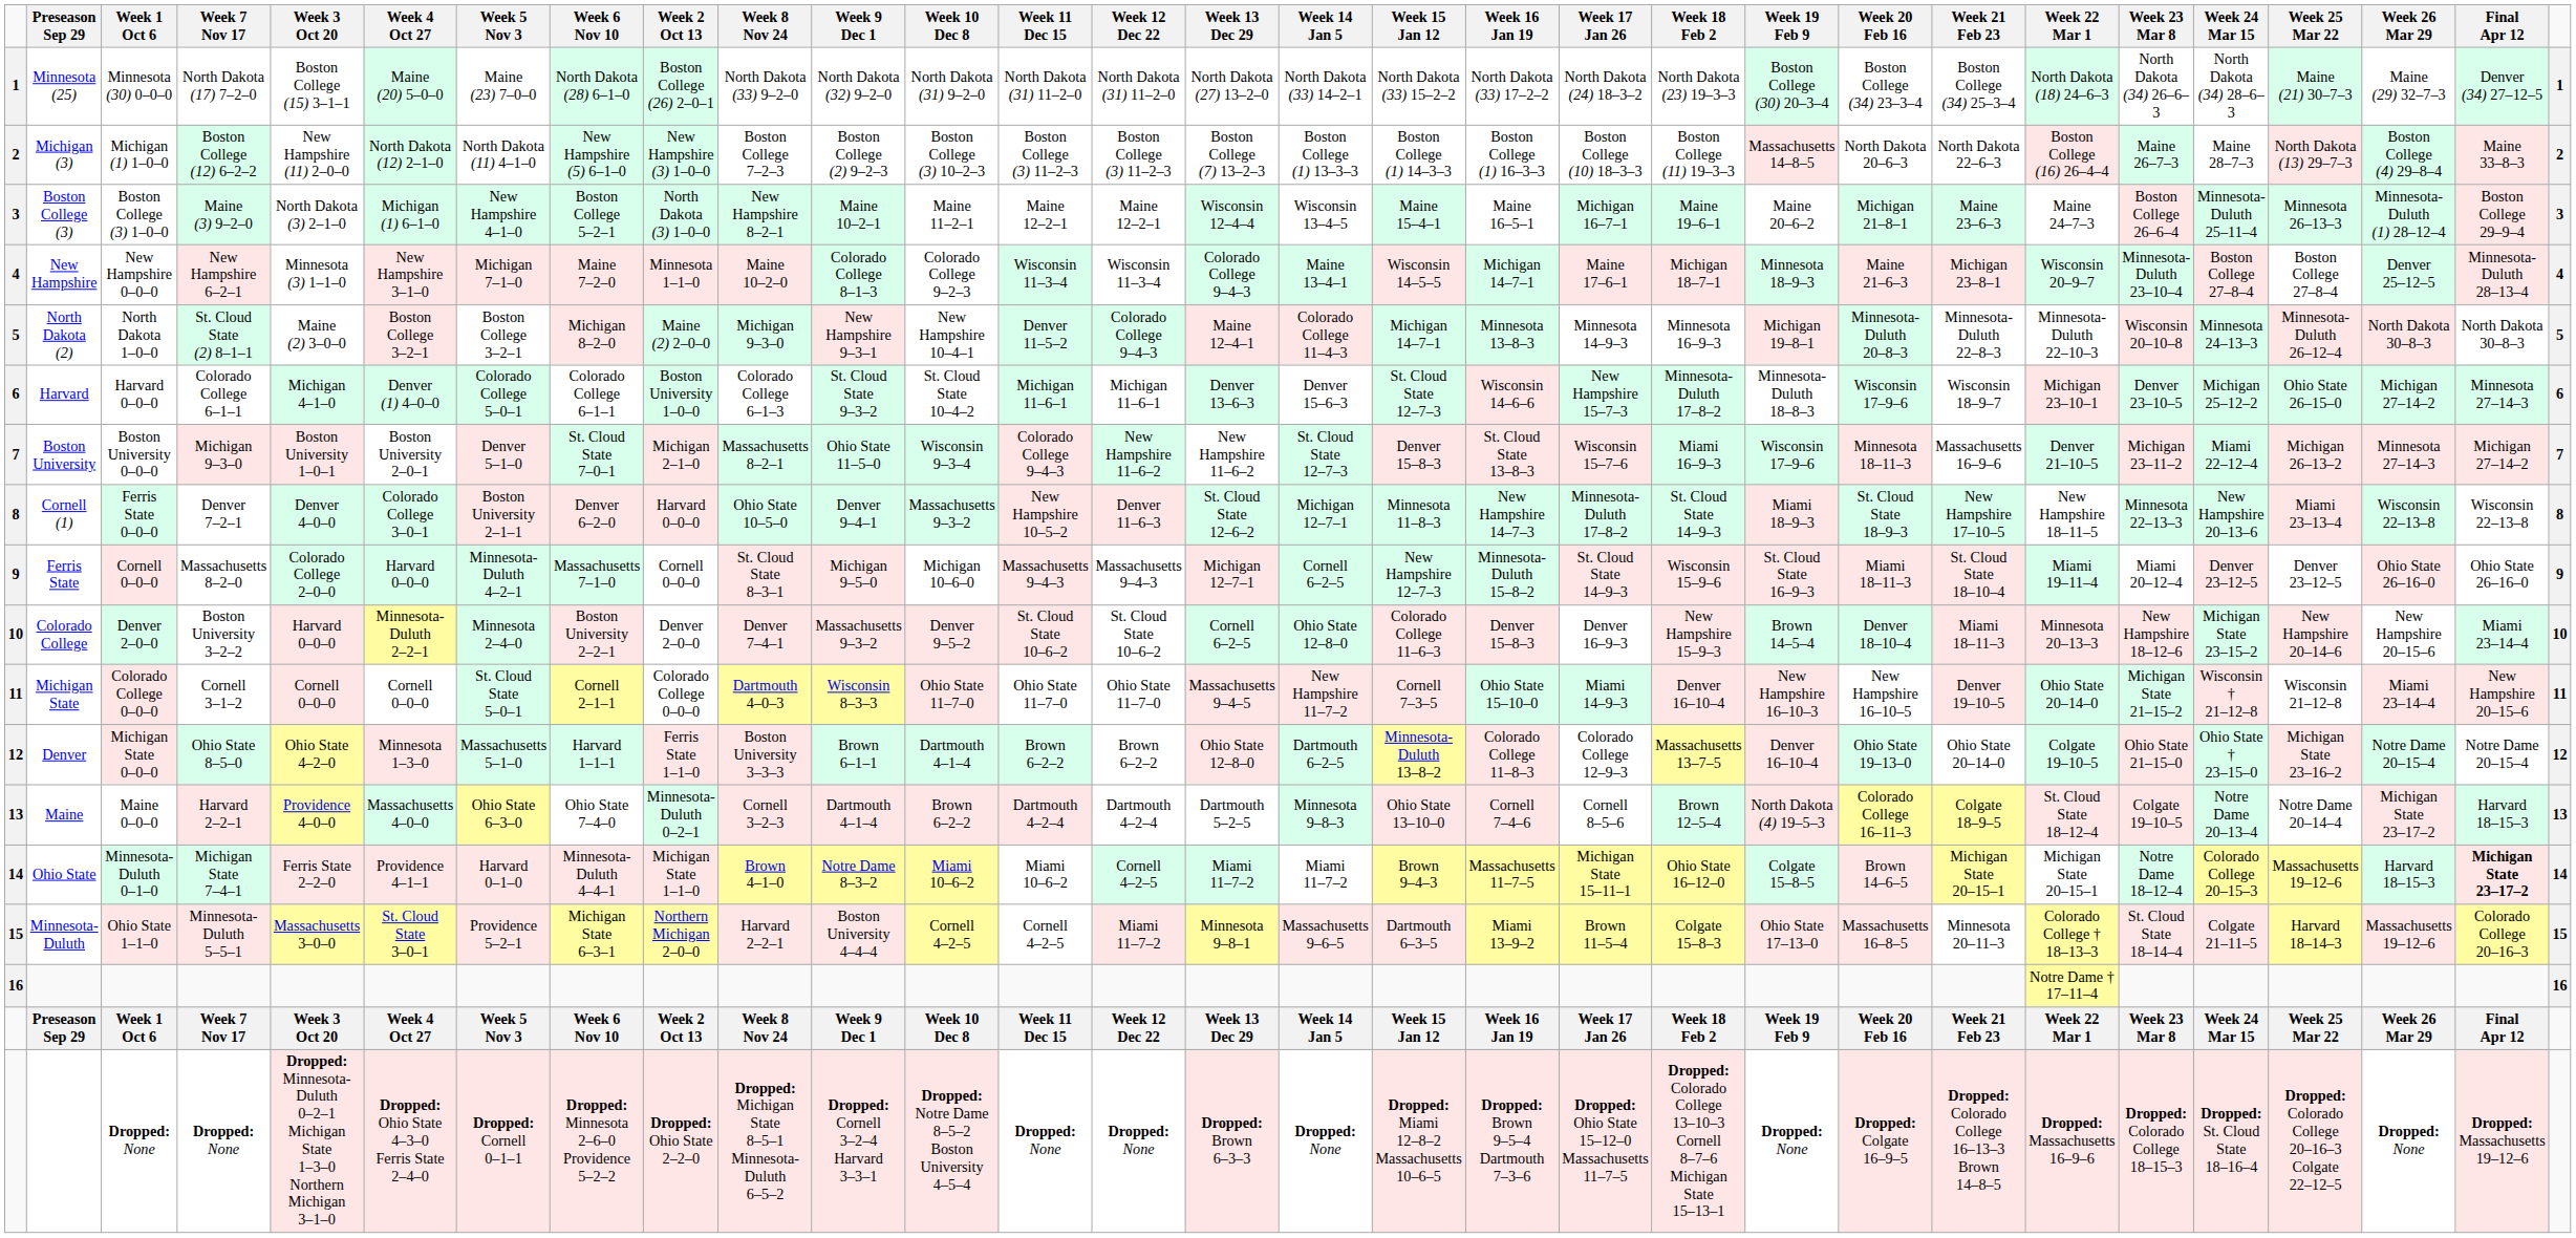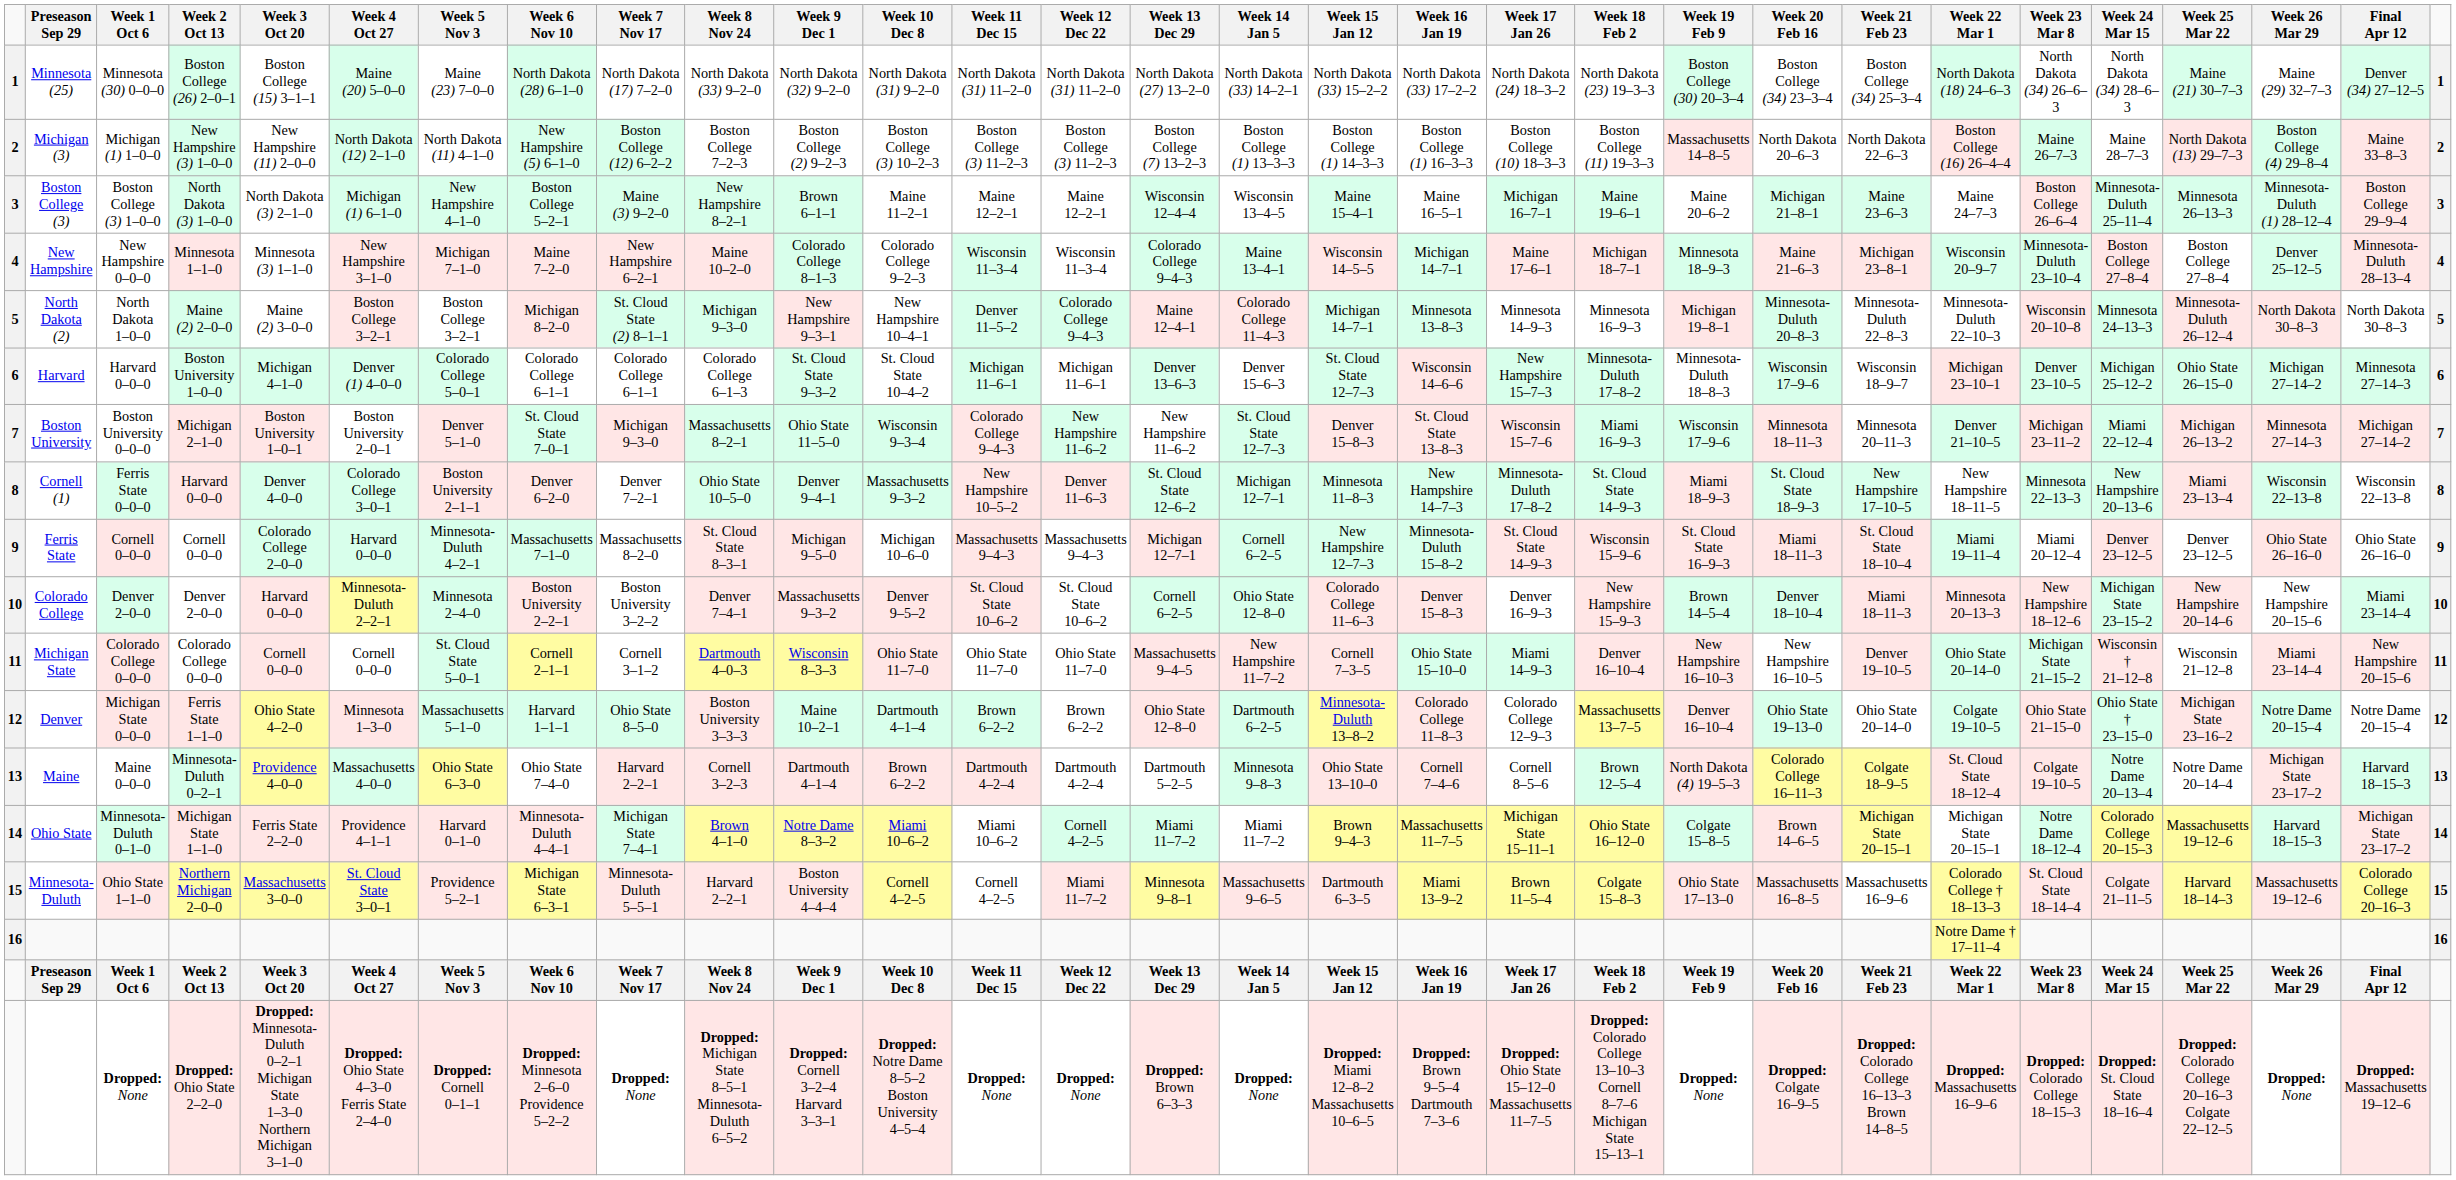columns swapped: Week 2 Oct 13 <-> Week 7 Nov 17
Boston College (3) 1–0–0 | Week 9 Dec 1: Maine 10–2–1 -> Brown 6–1–1
Boston University 0–0–0 | Week 21 Feb 23: Massachusetts 16–9–6 -> Minnesota 20–11–3
Michigan State 0–0–0 | Week 9 Dec 1: Brown 6–1–1 -> Maine 10–2–1
Minnesota-Duluth 0–1–0 | Final Apr 12: bold -> normal
Ohio State 1–1–0 | Week 21 Feb 23: Minnesota 20–11–3 -> Massachusetts 16–9–6
